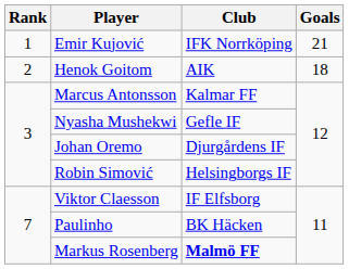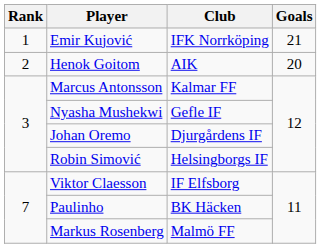Henok Goitom | Goals: 18 -> 20
Markus Rosenberg | Club: bold -> normal
